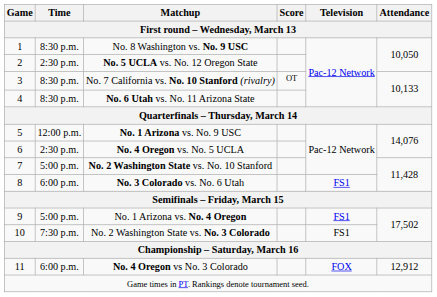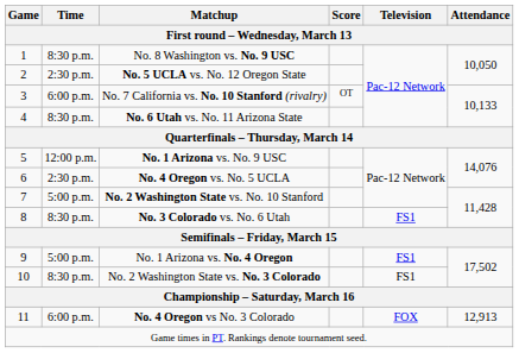No. 7 California vs. No. 10 Stanford (rivalry) | Time: 8:30 p.m. -> 6:00 p.m.
No. 3 Colorado vs. No. 6 Utah | Time: 6:00 p.m. -> 8:30 p.m.
No. 2 Washington State vs. No. 3 Colorado | Time: 7:30 p.m. -> 8:30 p.m.
No. 4 Oregon vs No. 3 Colorado | Attendance: 12,912 -> 12,913
